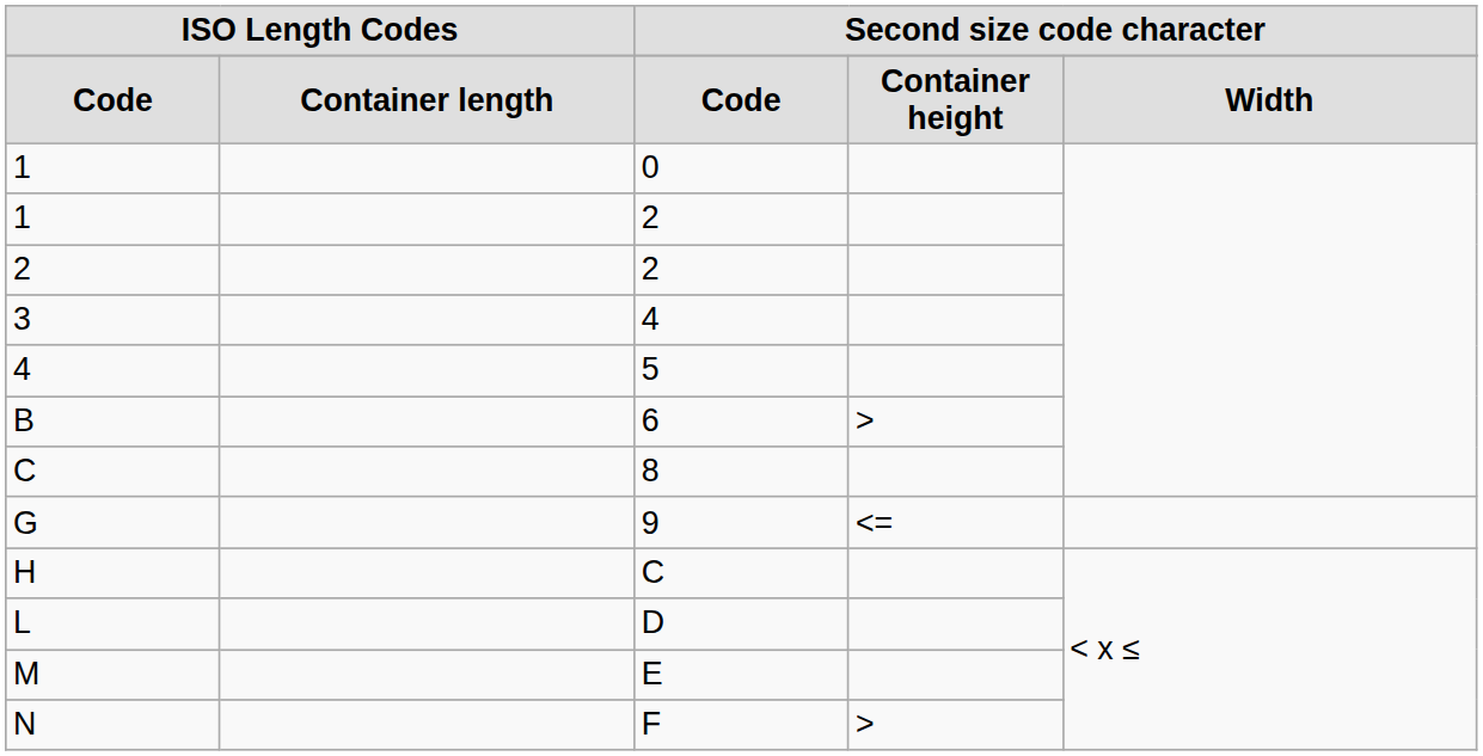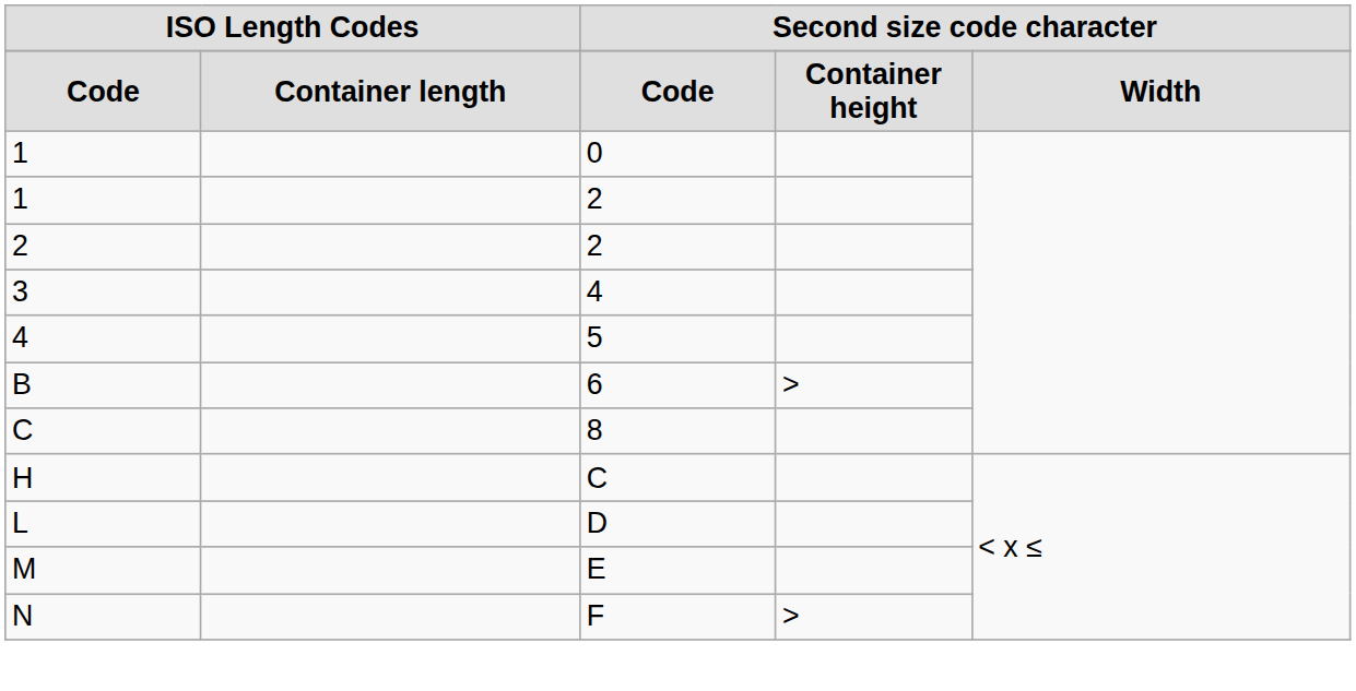- row: G | 9 | <=
